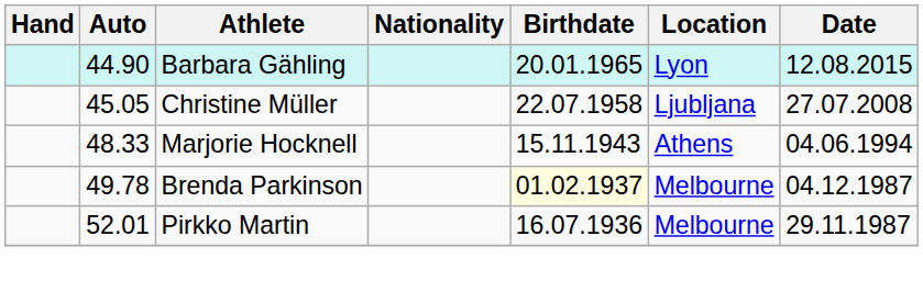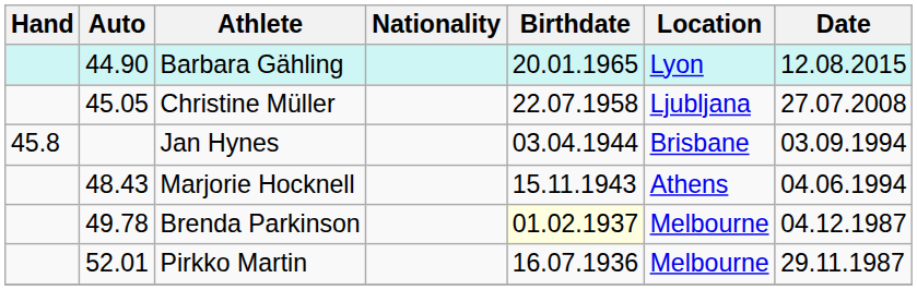+ row: 45.8 | Jan Hynes | 03.04.1944 | Brisbane | 03.09.1994
Marjorie Hocknell | Auto: 48.33 -> 48.43
